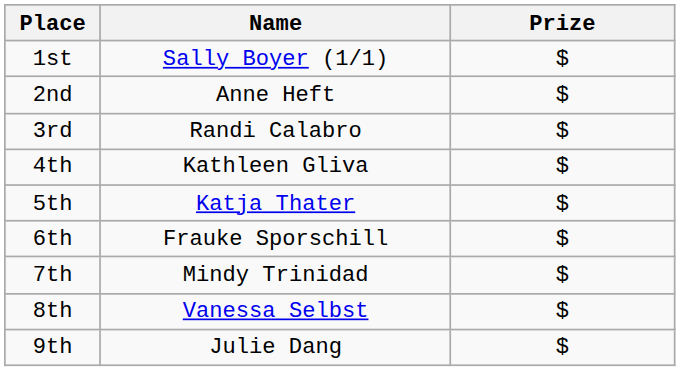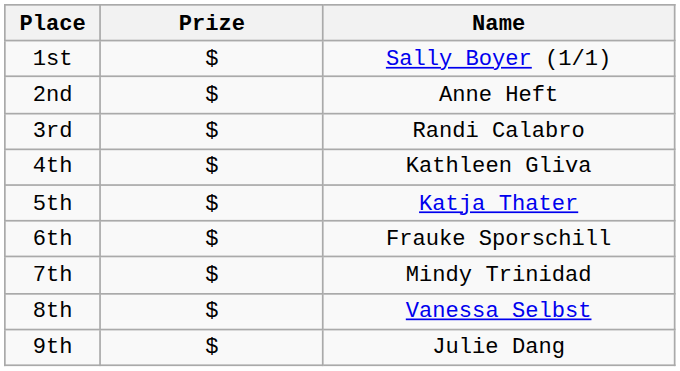columns swapped: Name <-> Prize
